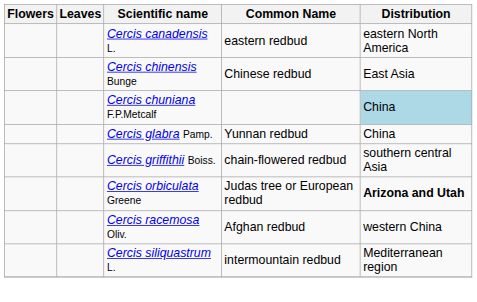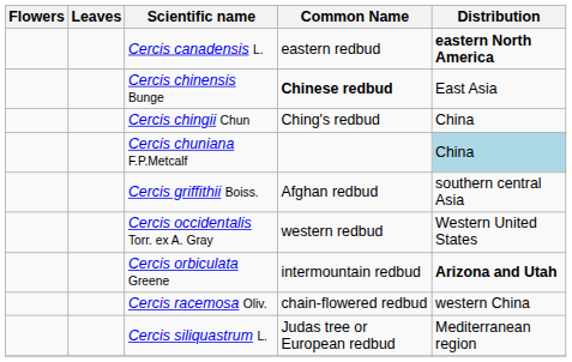Cercis canadensis L. | Distribution: normal -> bold
Cercis chinensis Bunge | Common Name: normal -> bold
+ row: Cercis chingii Chun | Ching's redbud | China
- row: Cercis glabra Pamp. | Yunnan redbud | China
Cercis griffithii Boiss. | Common Name: chain-flowered redbud -> Afghan redbud
+ row: Cercis occidentalis Torr. ex A. Gray | western redbud | Western United States
Cercis orbiculata Greene | Common Name: Judas tree or European redbud -> intermountain redbud
Cercis racemosa Oliv. | Common Name: Afghan redbud -> chain-flowered redbud
Cercis siliquastrum L. | Common Name: intermountain redbud -> Judas tree or European redbud
